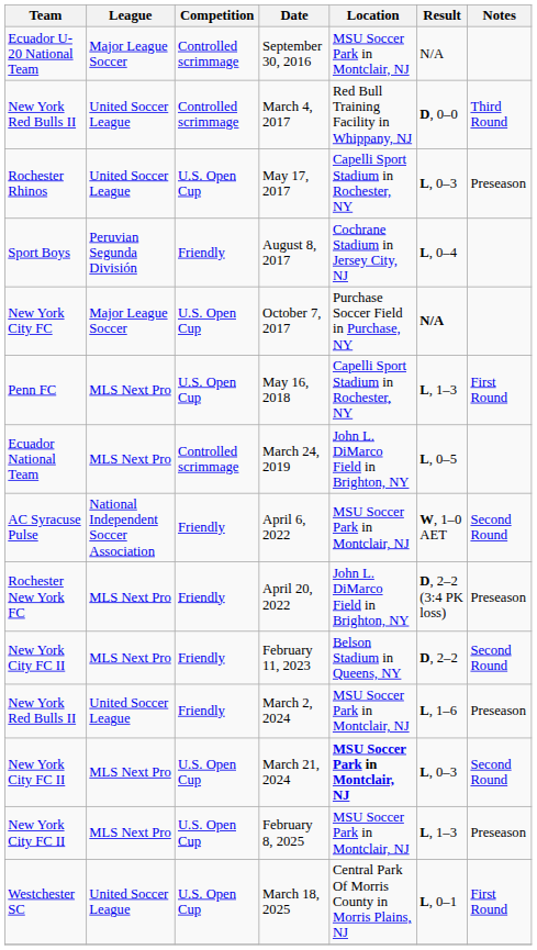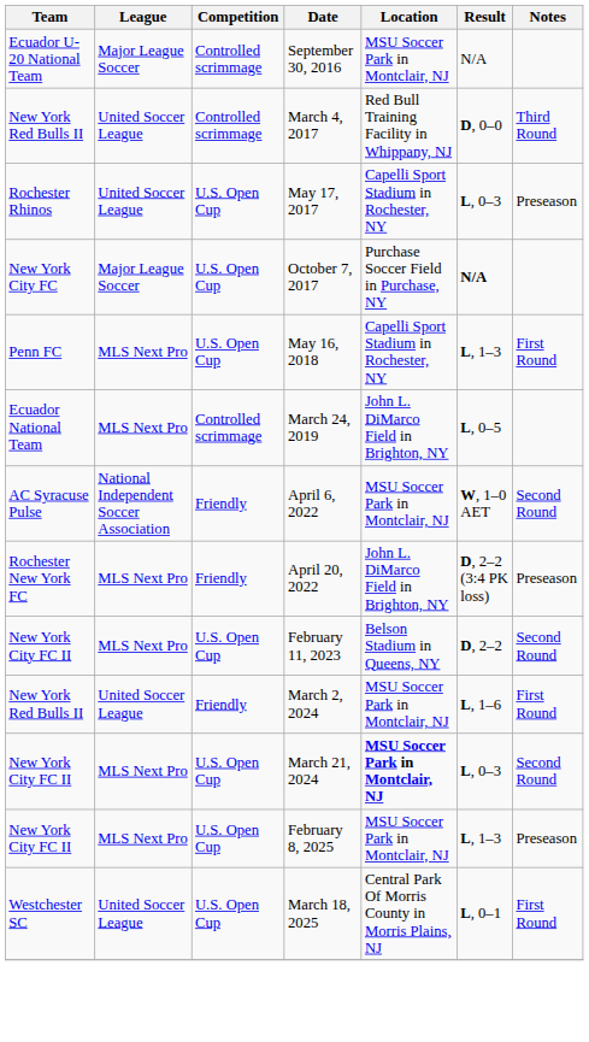- row: Sport Boys | Peruvian Segunda División | Friendly | August 8, 2017 | Cochrane Stadium in Jersey City, NJ | L, 0–4
February 11, 2023 | Competition: Friendly -> U.S. Open Cup
March 2, 2024 | Notes: Preseason -> First Round
